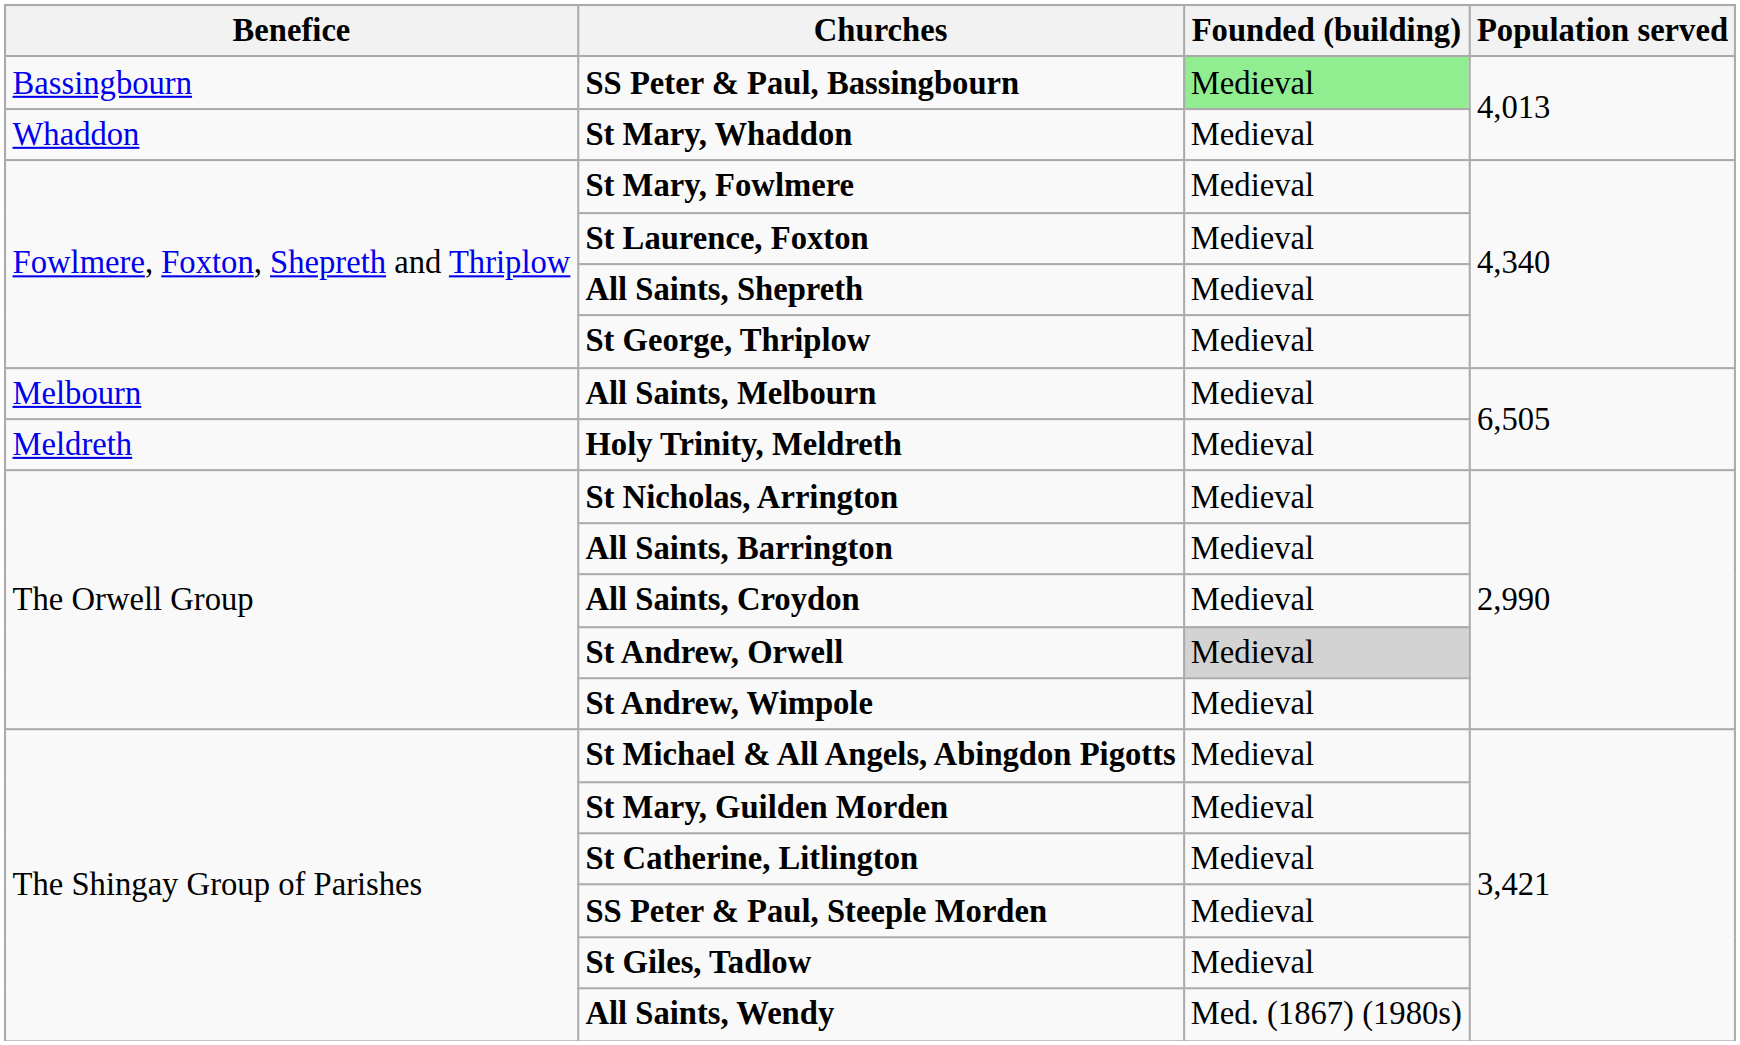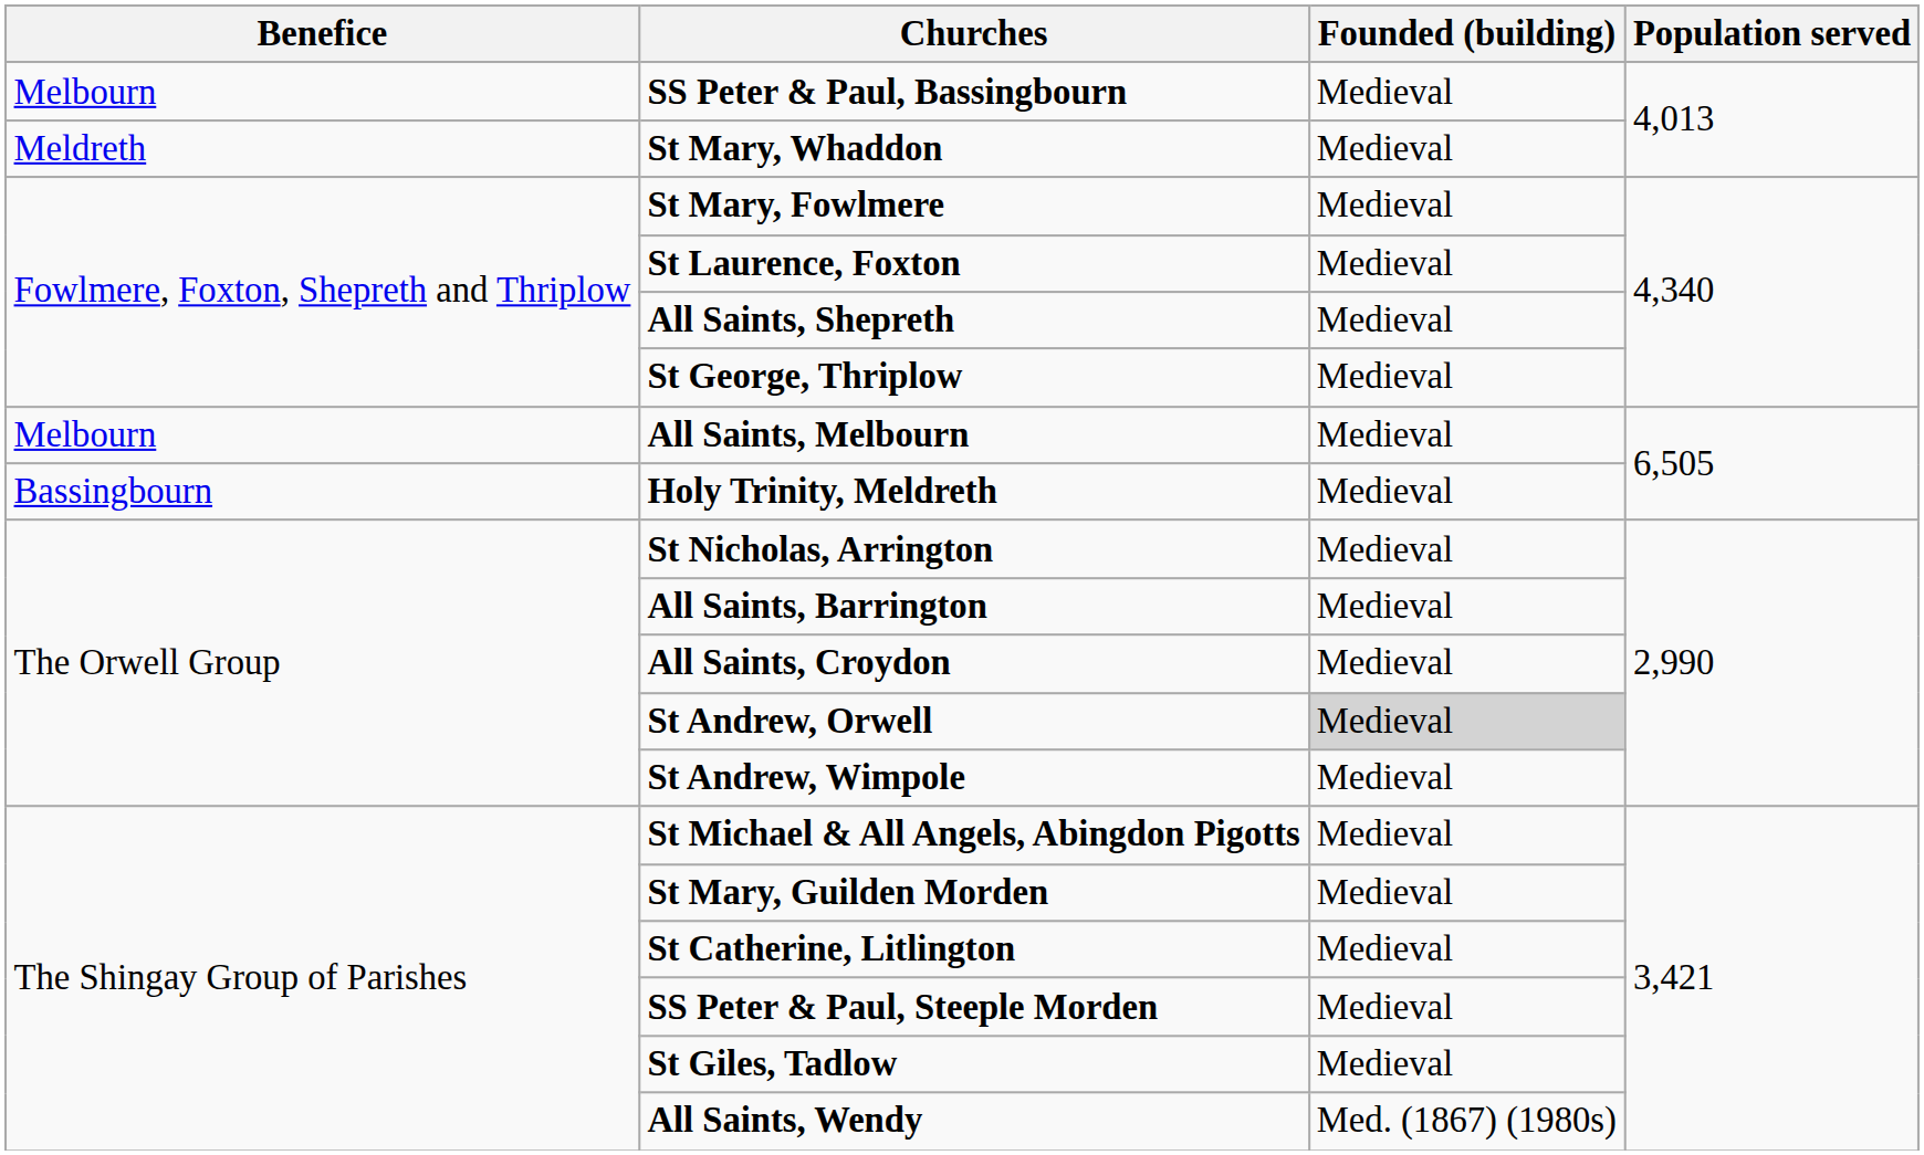SS Peter & Paul, Bassingbourn | Benefice: Bassingbourn -> Melbourn
SS Peter & Paul, Bassingbourn | Founded (building): lightgreen background -> no background
St Mary, Whaddon | Benefice: Whaddon -> Meldreth
Holy Trinity, Meldreth | Benefice: Meldreth -> Bassingbourn
